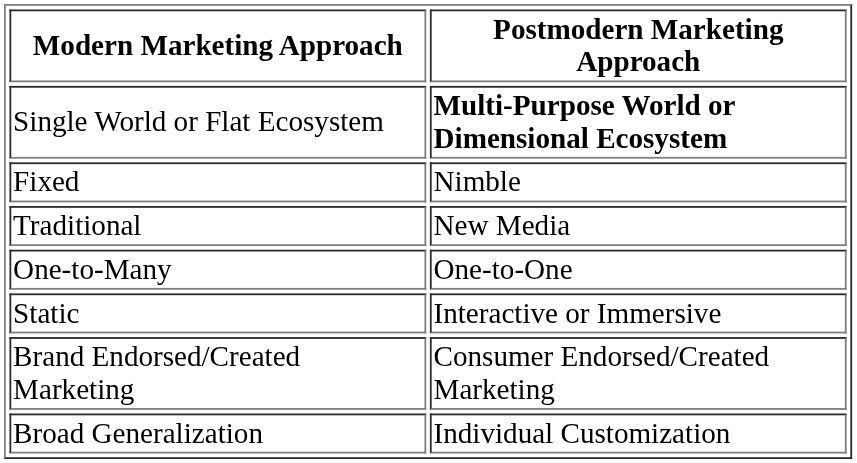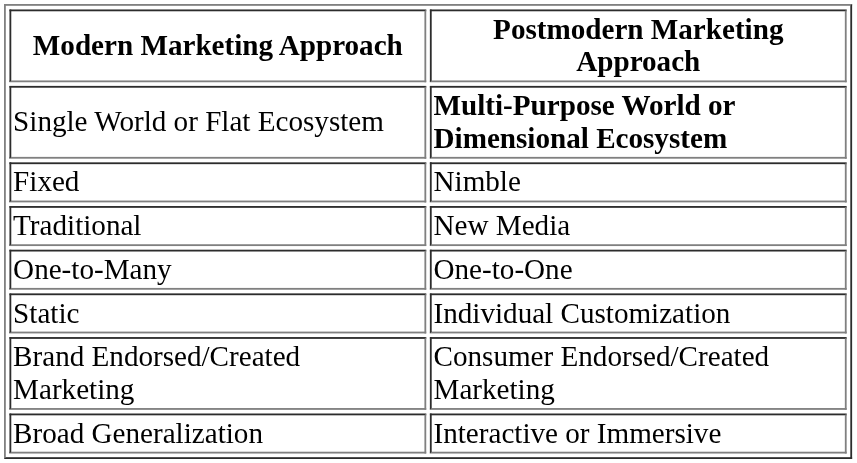Static | Postmodern Marketing Approach: Interactive or Immersive -> Individual Customization
Broad Generalization | Postmodern Marketing Approach: Individual Customization -> Interactive or Immersive
